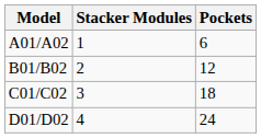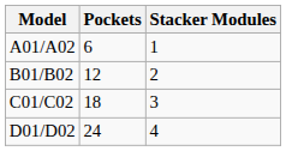columns swapped: Stacker Modules <-> Pockets
